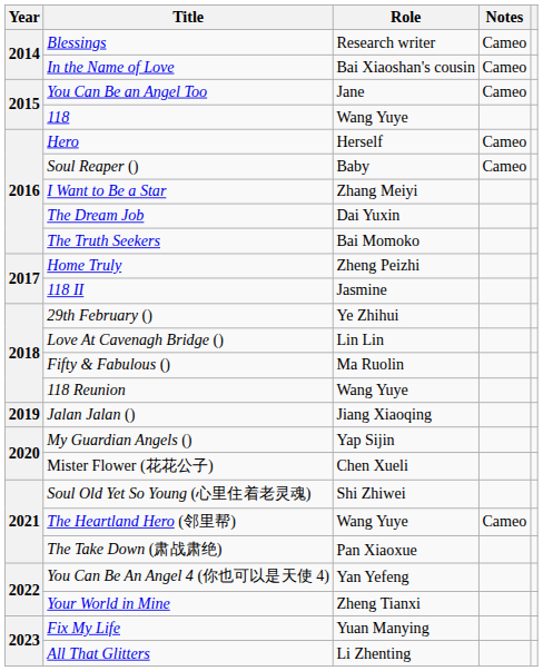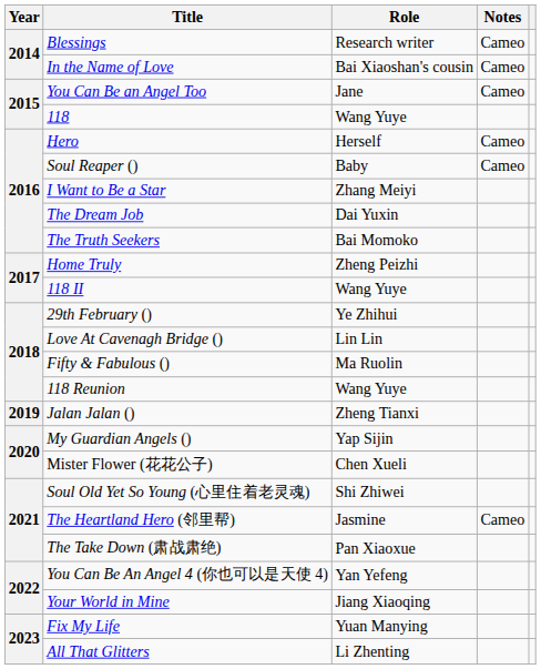118 II | Role: Jasmine -> Wang Yuye
Jalan Jalan () | Role: Jiang Xiaoqing -> Zheng Tianxi
The Heartland Hero (邻里帮) | Role: Wang Yuye -> Jasmine
Your World in Mine | Role: Zheng Tianxi -> Jiang Xiaoqing
